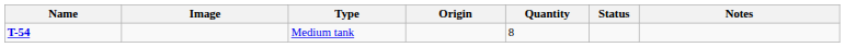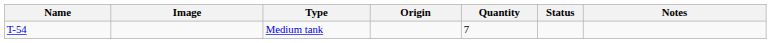Medium tank | Name: bold -> normal
Medium tank | Quantity: 8 -> 7
